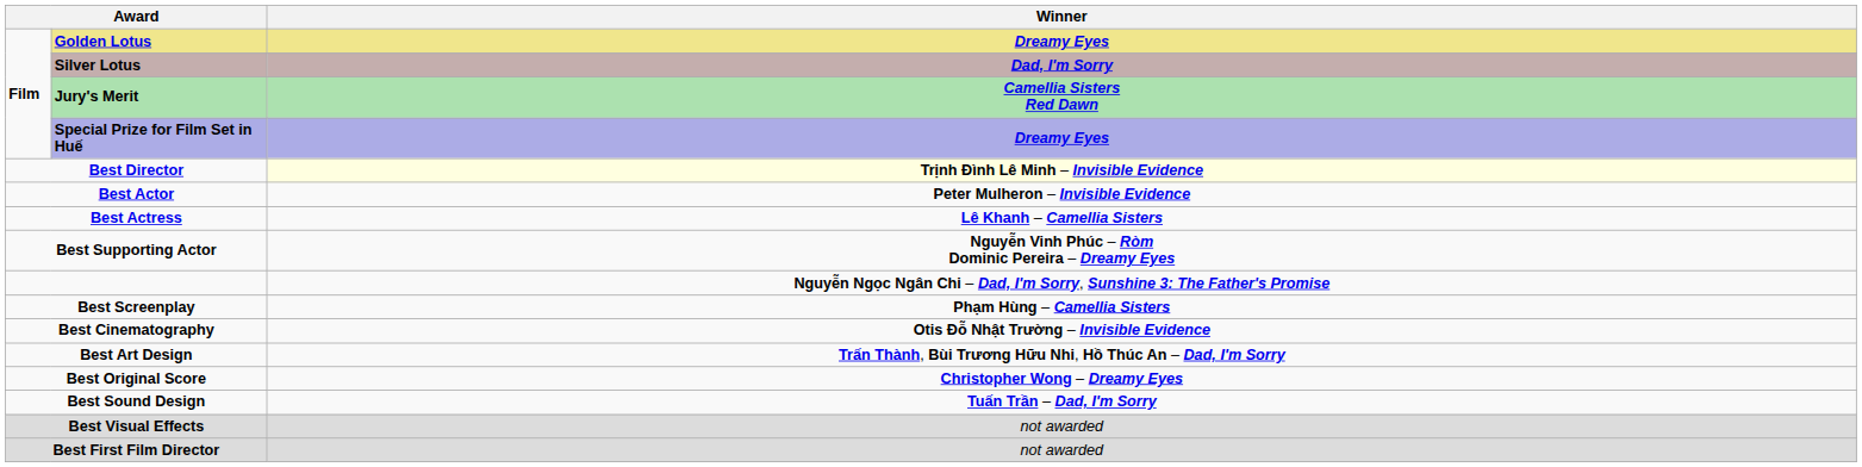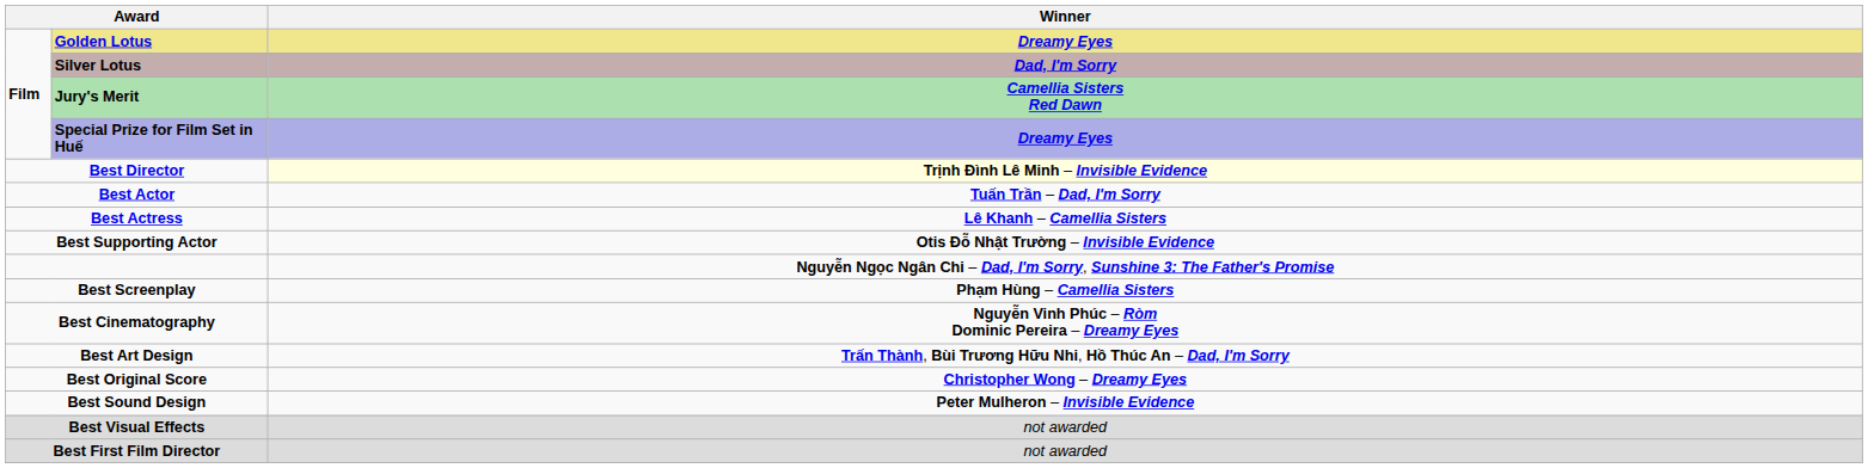Best Actor | Winner: Peter Mulheron – Invisible Evidence -> Tuấn Trần – Dad, I'm Sorry
Best Supporting Actor | Winner: Nguyễn Vinh Phúc – Ròm Dominic Pereira – Dreamy Eyes -> Otis Đỗ Nhật Trường – Invisible Evidence
Best Cinematography | Winner: Otis Đỗ Nhật Trường – Invisible Evidence -> Nguyễn Vinh Phúc – Ròm Dominic Pereira – Dreamy Eyes
Best Sound Design | Winner: Tuấn Trần – Dad, I'm Sorry -> Peter Mulheron – Invisible Evidence
